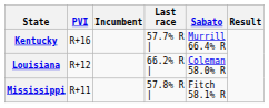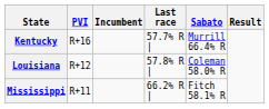Louisiana | Last race: 66.2% R | -> 57.8% R |
Mississippi | Last race: 57.8% R | -> 66.2% R |
